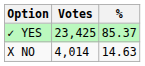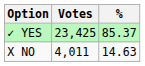X NO | Votes: 4,014 -> 4,011
